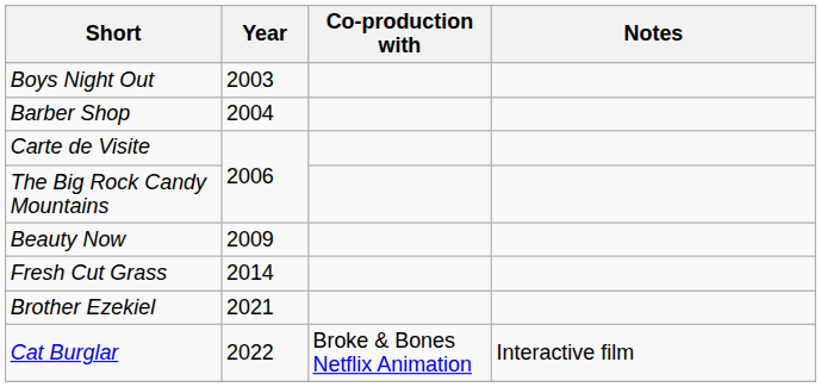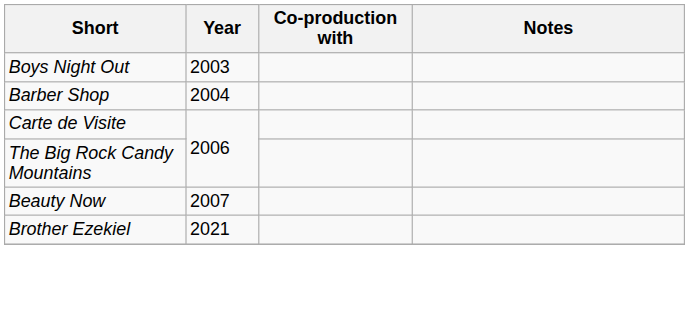Beauty Now | Year: 2009 -> 2007
- row: Fresh Cut Grass | 2014
- row: Cat Burglar | 2022 | Broke & Bones Netflix Animation | Interactive film
